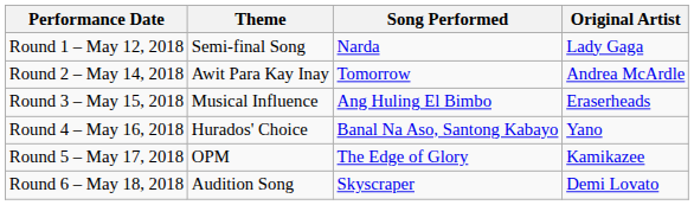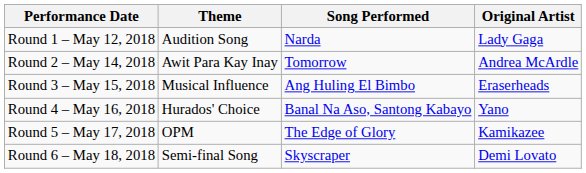Round 1 – May 12, 2018 | Theme: Semi-final Song -> Audition Song
Round 6 – May 18, 2018 | Theme: Audition Song -> Semi-final Song
